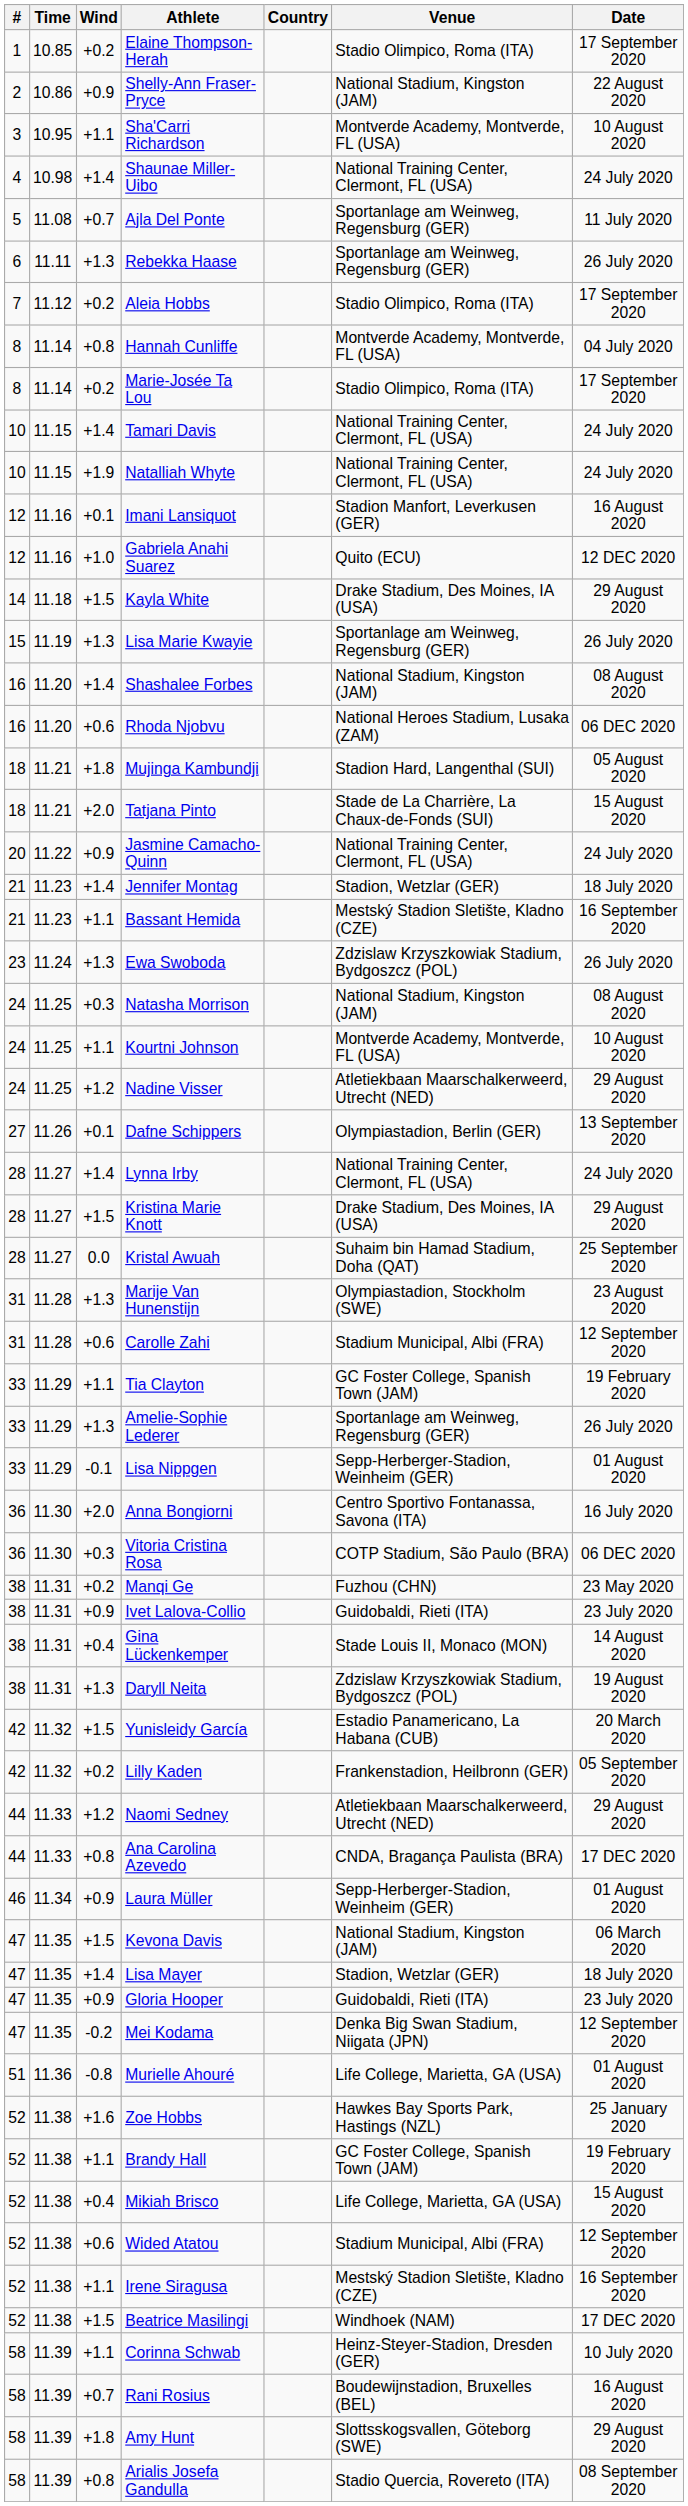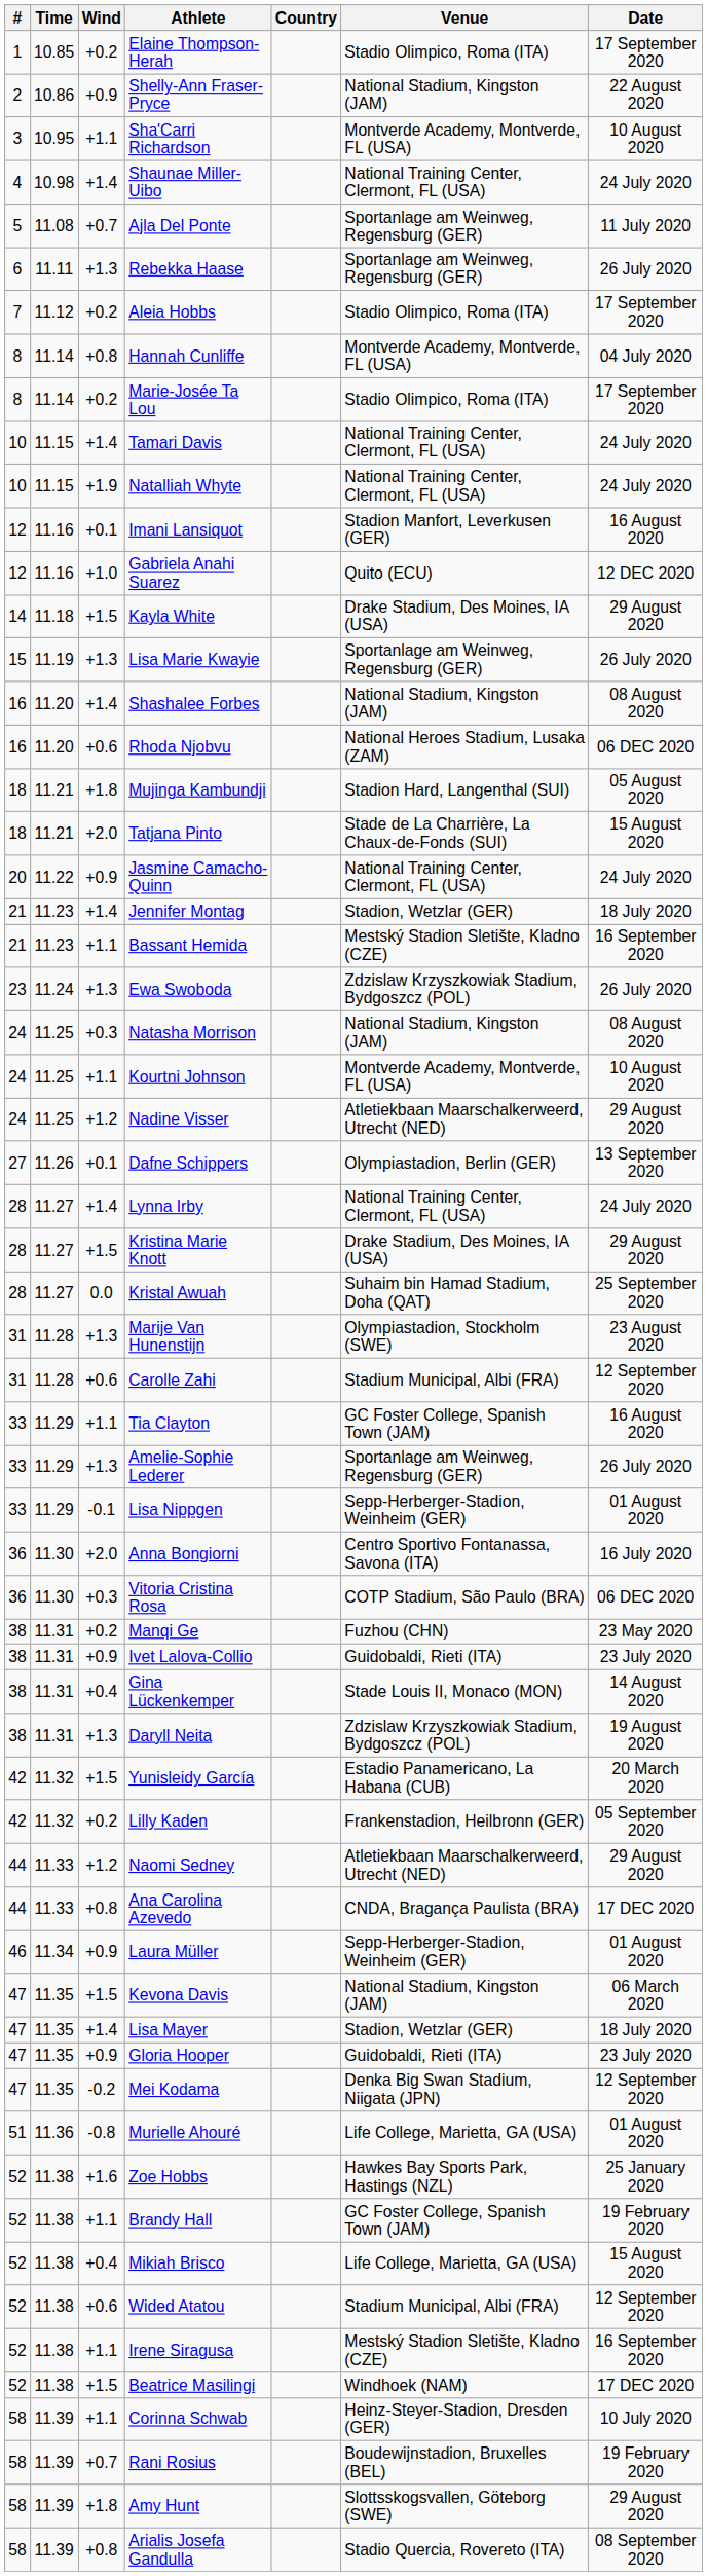Tia Clayton | Date: 19 February 2020 -> 16 August 2020
Rani Rosius | Date: 16 August 2020 -> 19 February 2020
